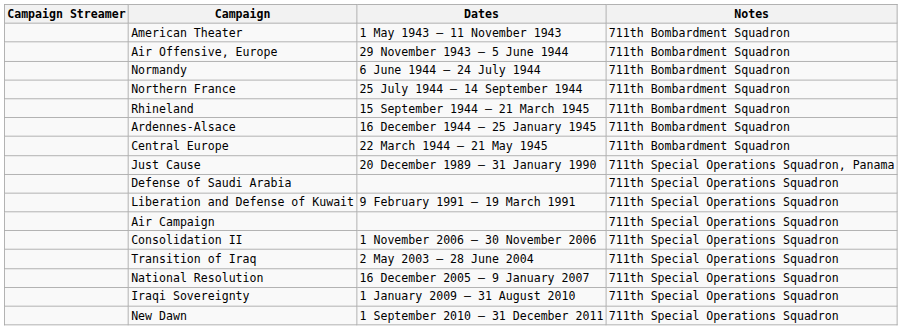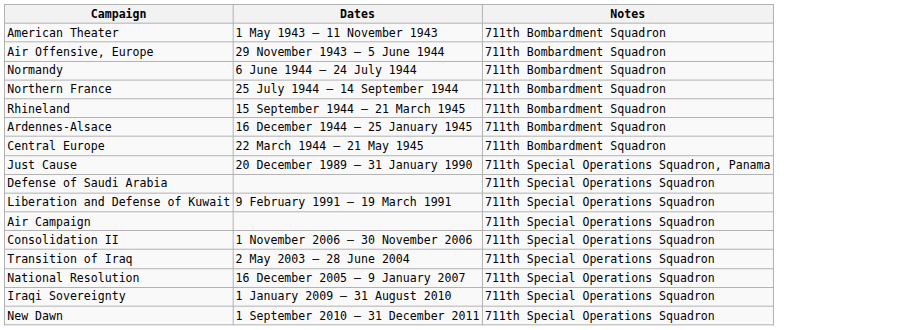- column: Campaign Streamer
